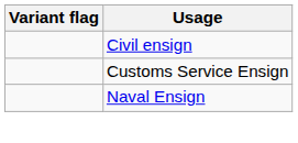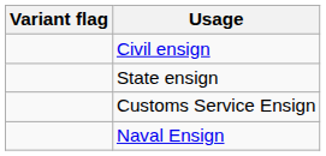+ row: State ensign
